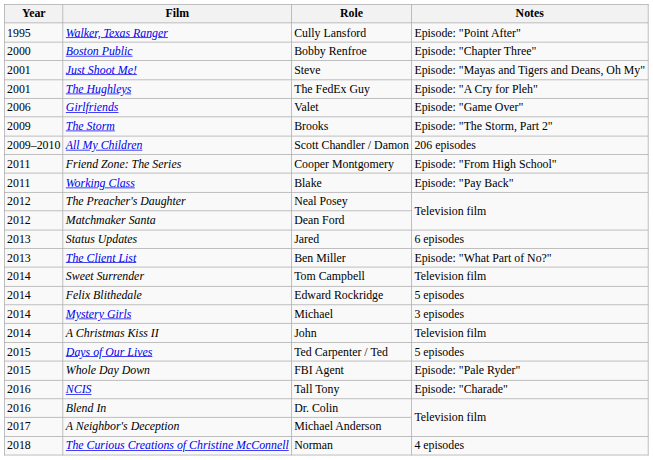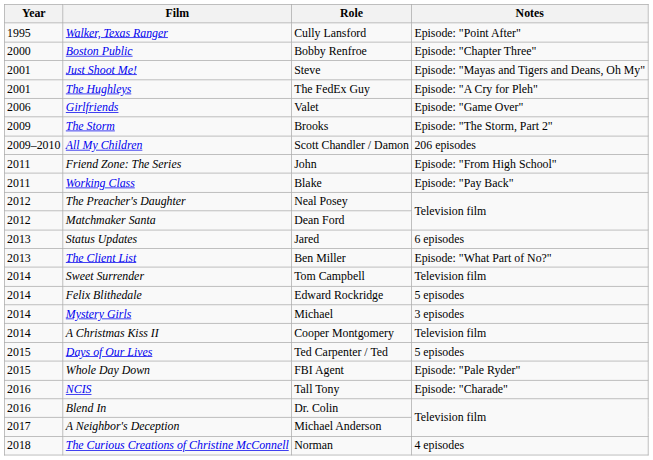Friend Zone: The Series | Role: Cooper Montgomery -> John
A Christmas Kiss II | Role: John -> Cooper Montgomery
